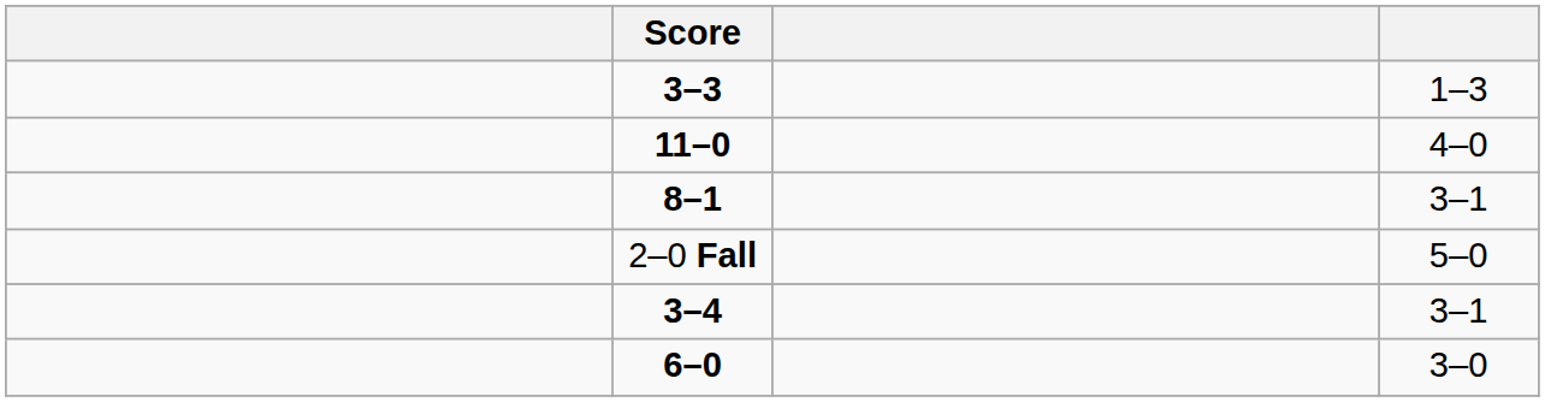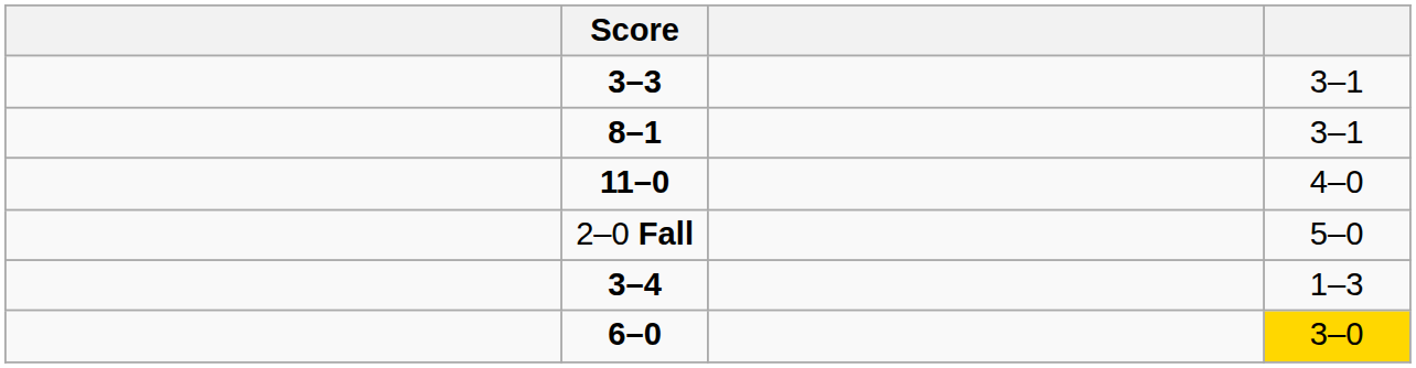3–3 | column 4: 1–3 -> 3–1
rows swapped: 11–0 <-> 8–1
3–4 | column 4: 3–1 -> 1–3
6–0 | column 4: no background -> gold background
